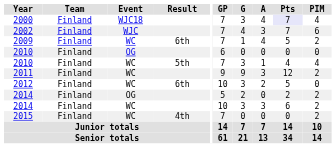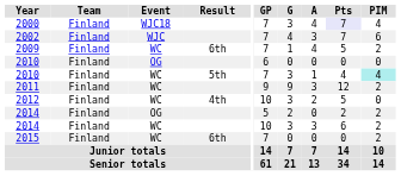2010 / WC | PIM: no background -> paleturquoise background
2012 | Result: 6th -> 4th
2015 | Result: 4th -> 6th
